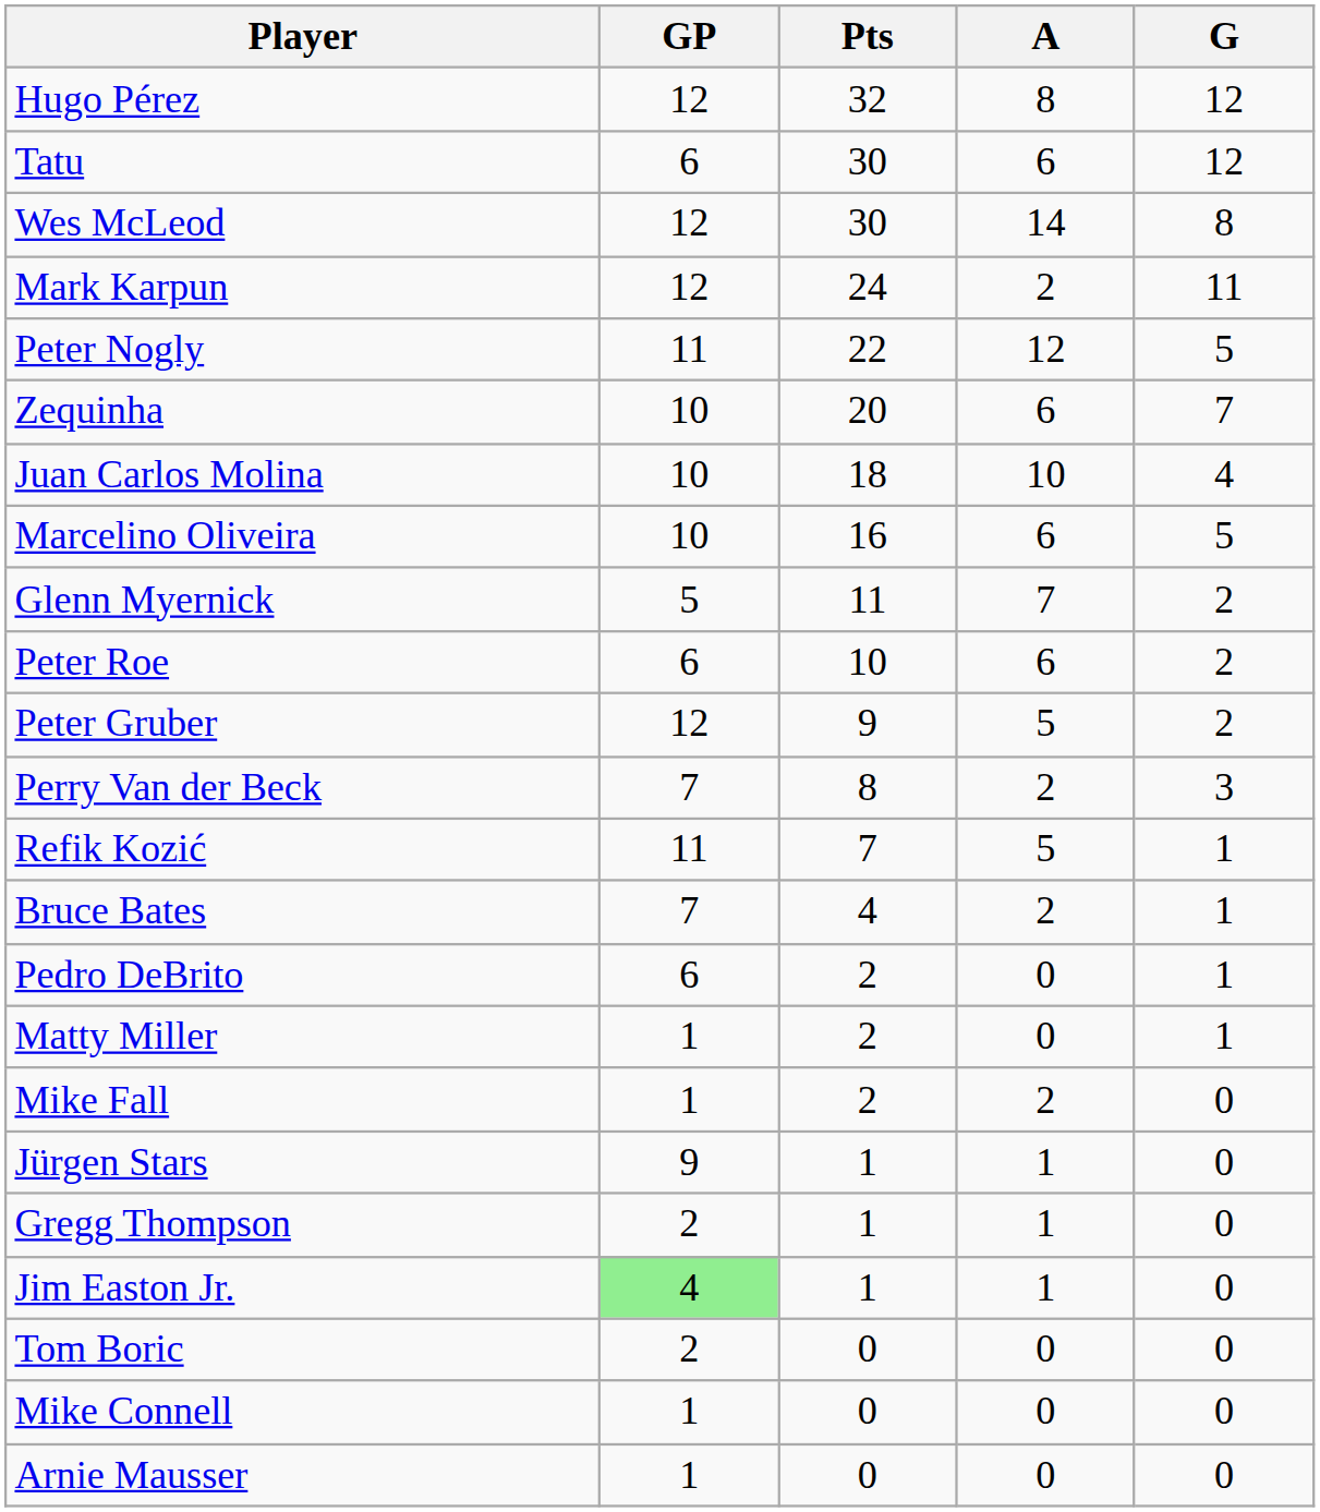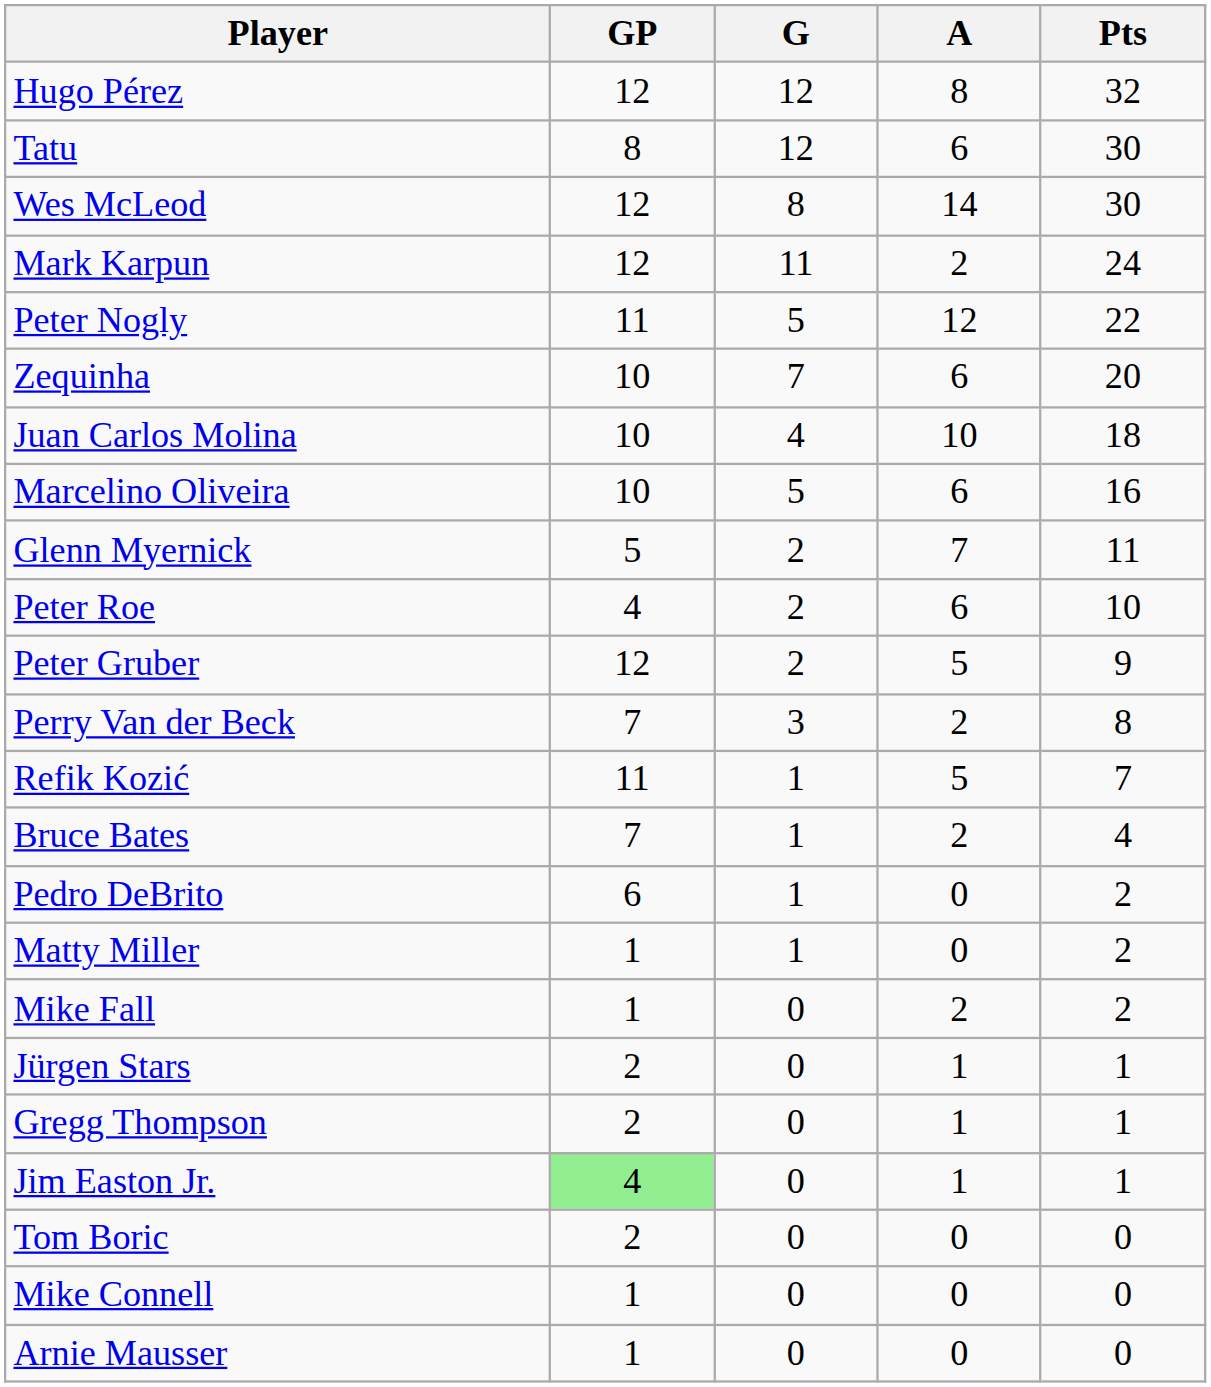columns swapped: G <-> Pts
Tatu | GP: 6 -> 8
Peter Roe | GP: 6 -> 4
Jürgen Stars | GP: 9 -> 2
